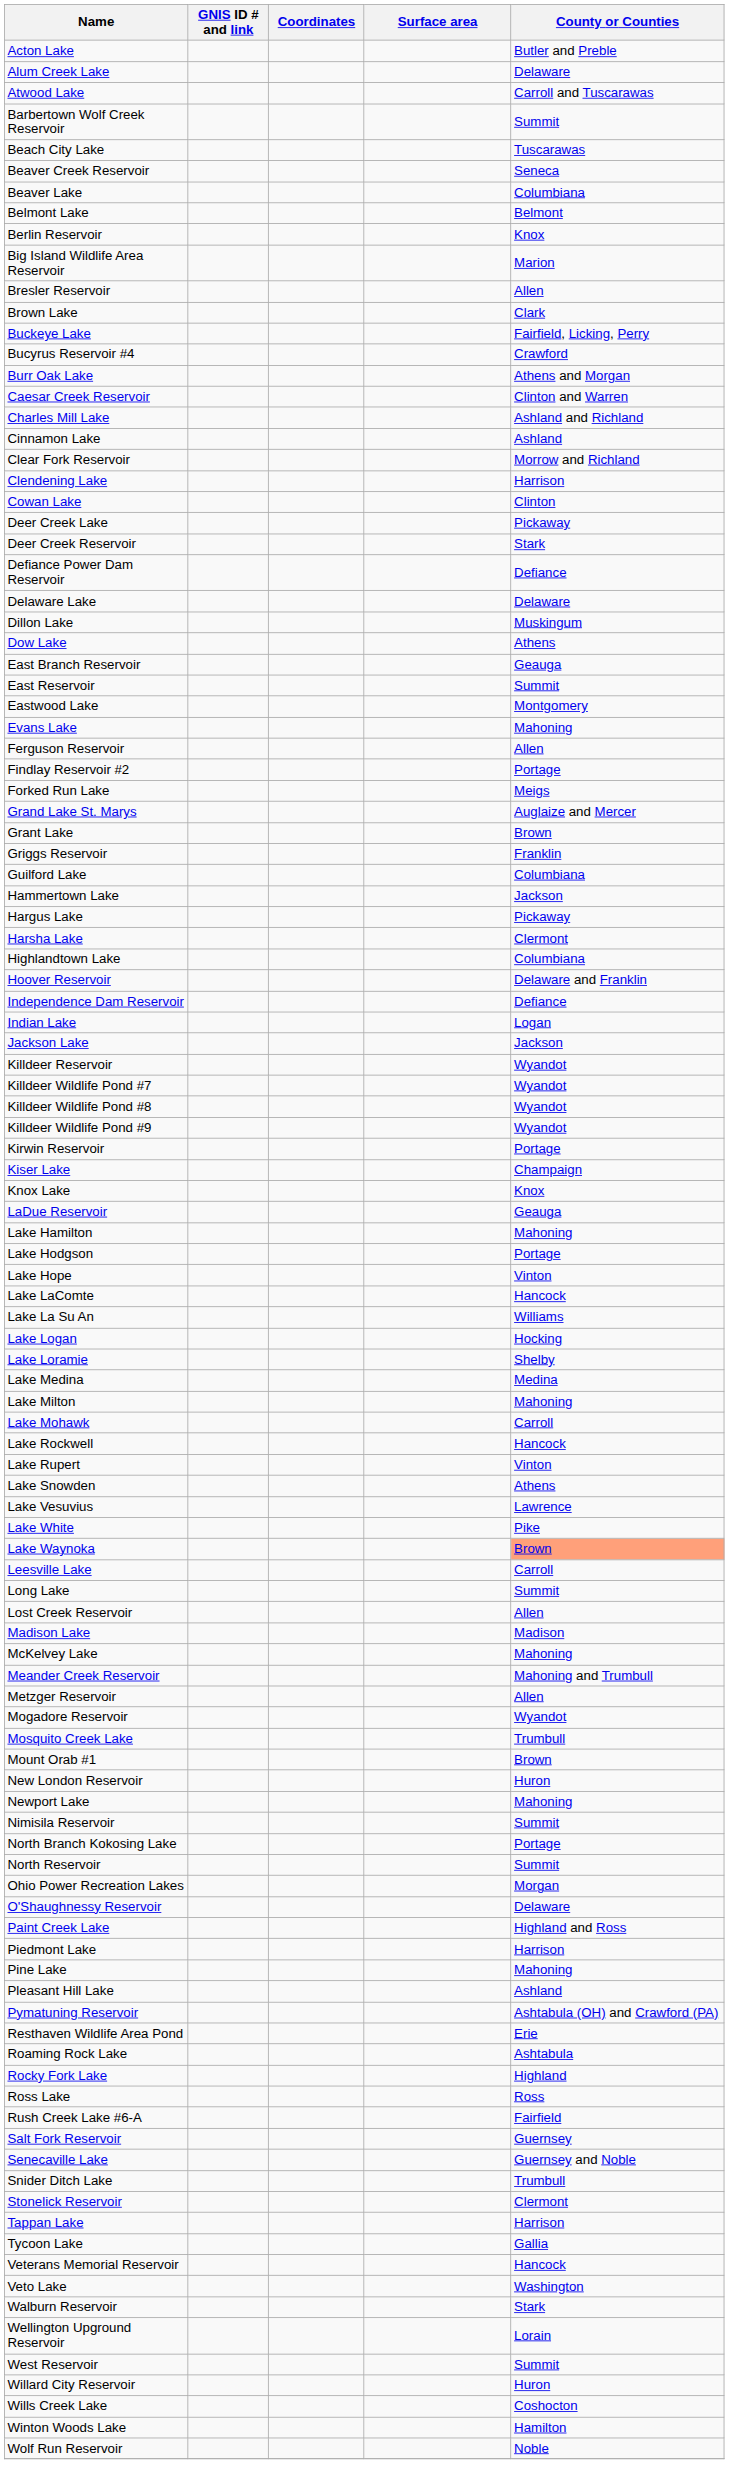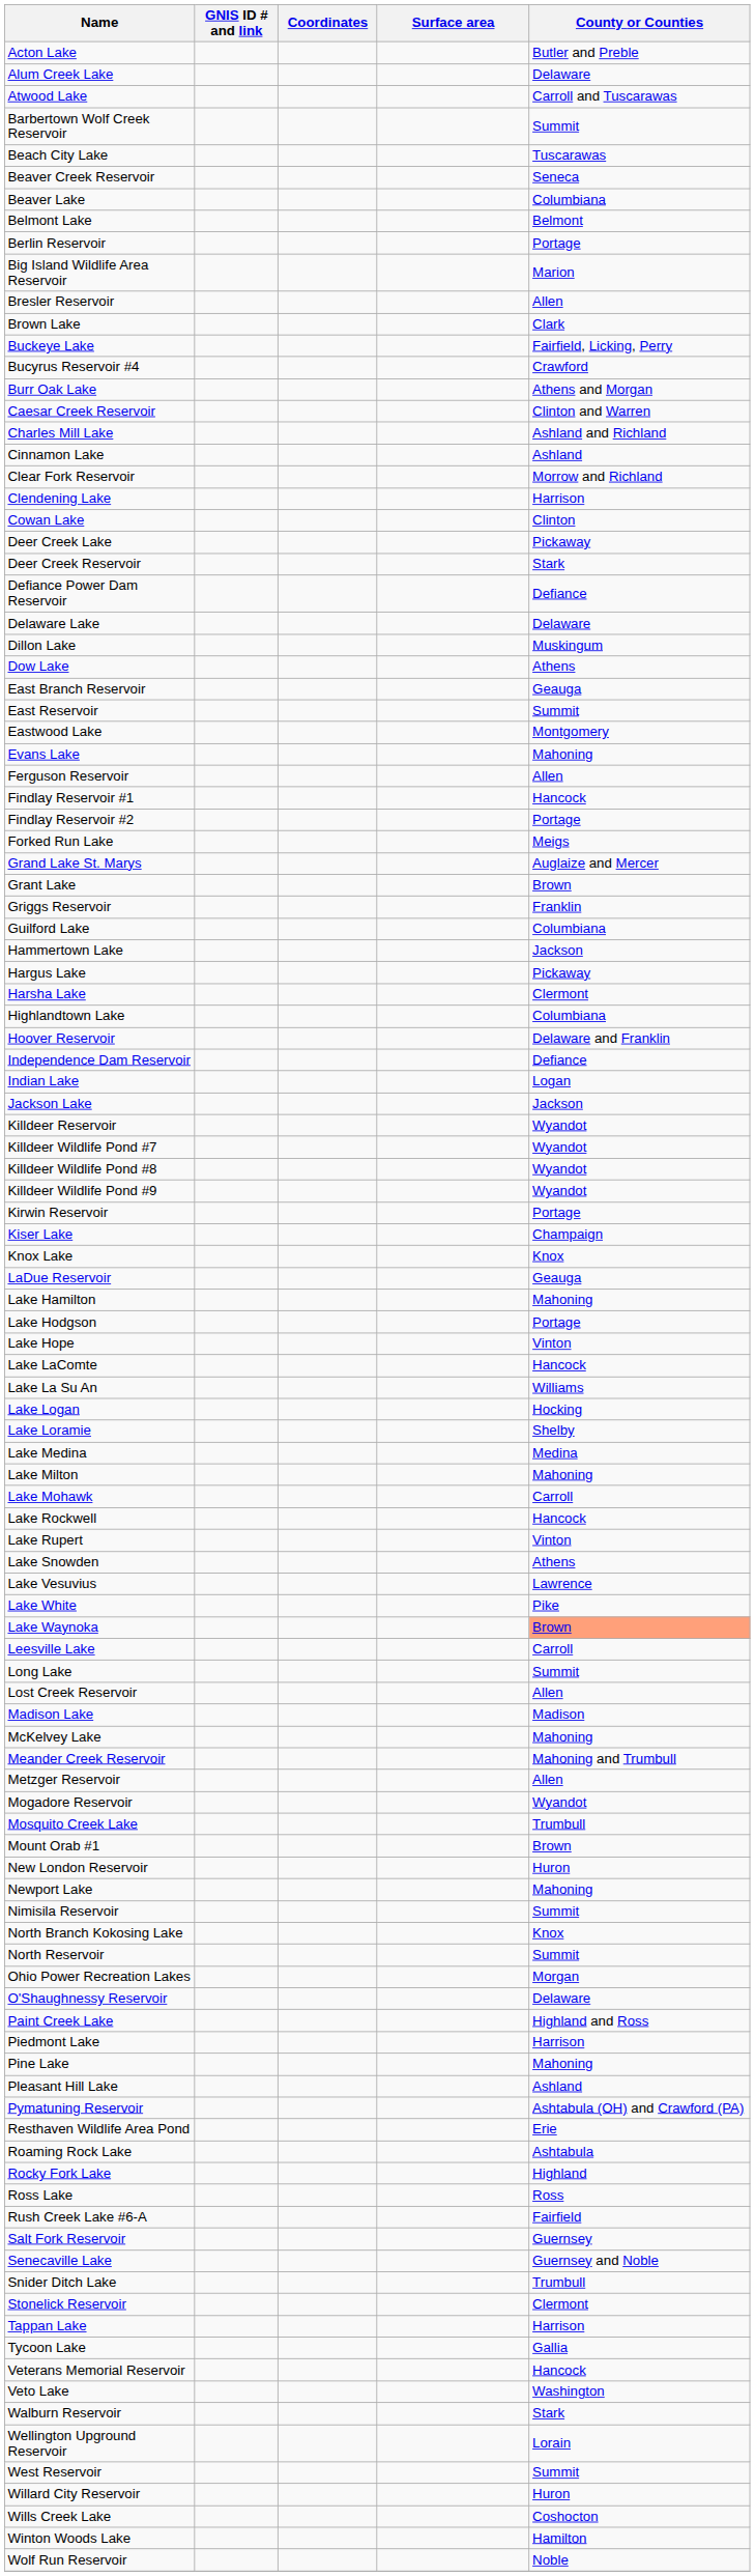Berlin Reservoir | County or Counties: Knox -> Portage
+ row: Findlay Reservoir #1 | Hancock
North Branch Kokosing Lake | County or Counties: Portage -> Knox
